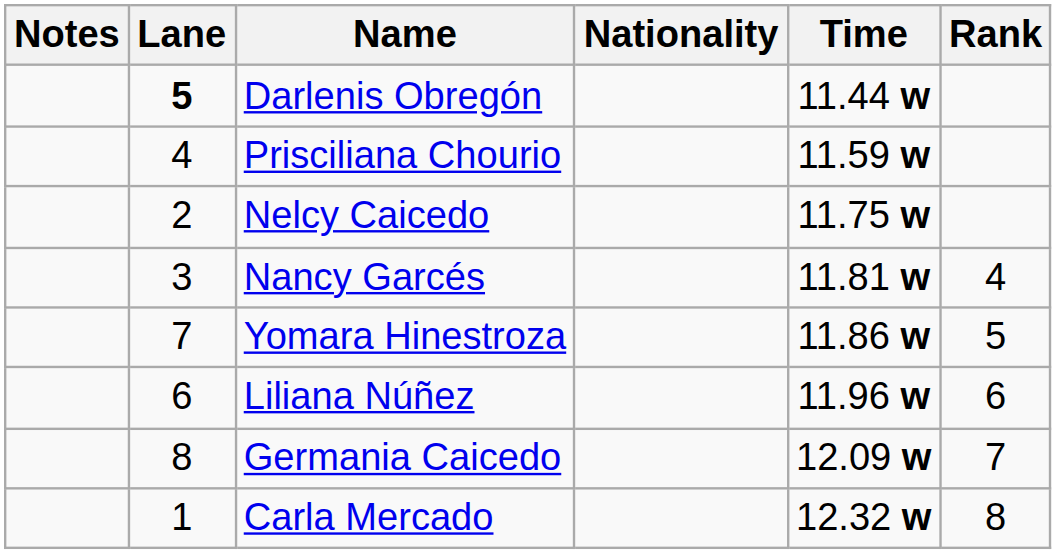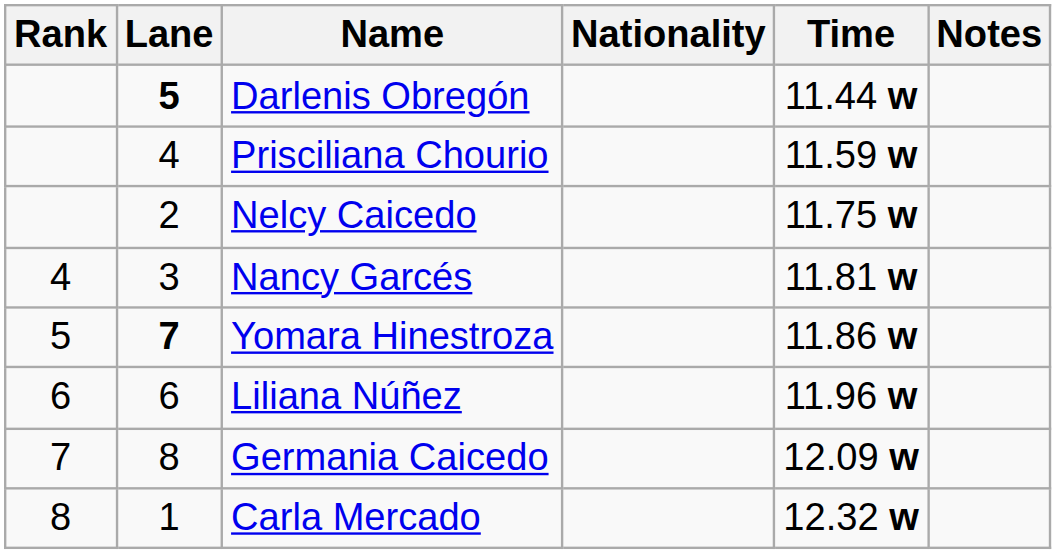columns swapped: Rank <-> Notes
Yomara Hinestroza | Lane: normal -> bold
